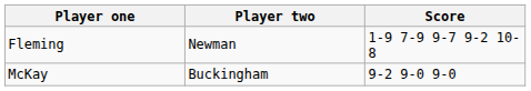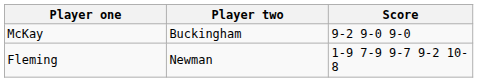rows swapped: McKay <-> Fleming
